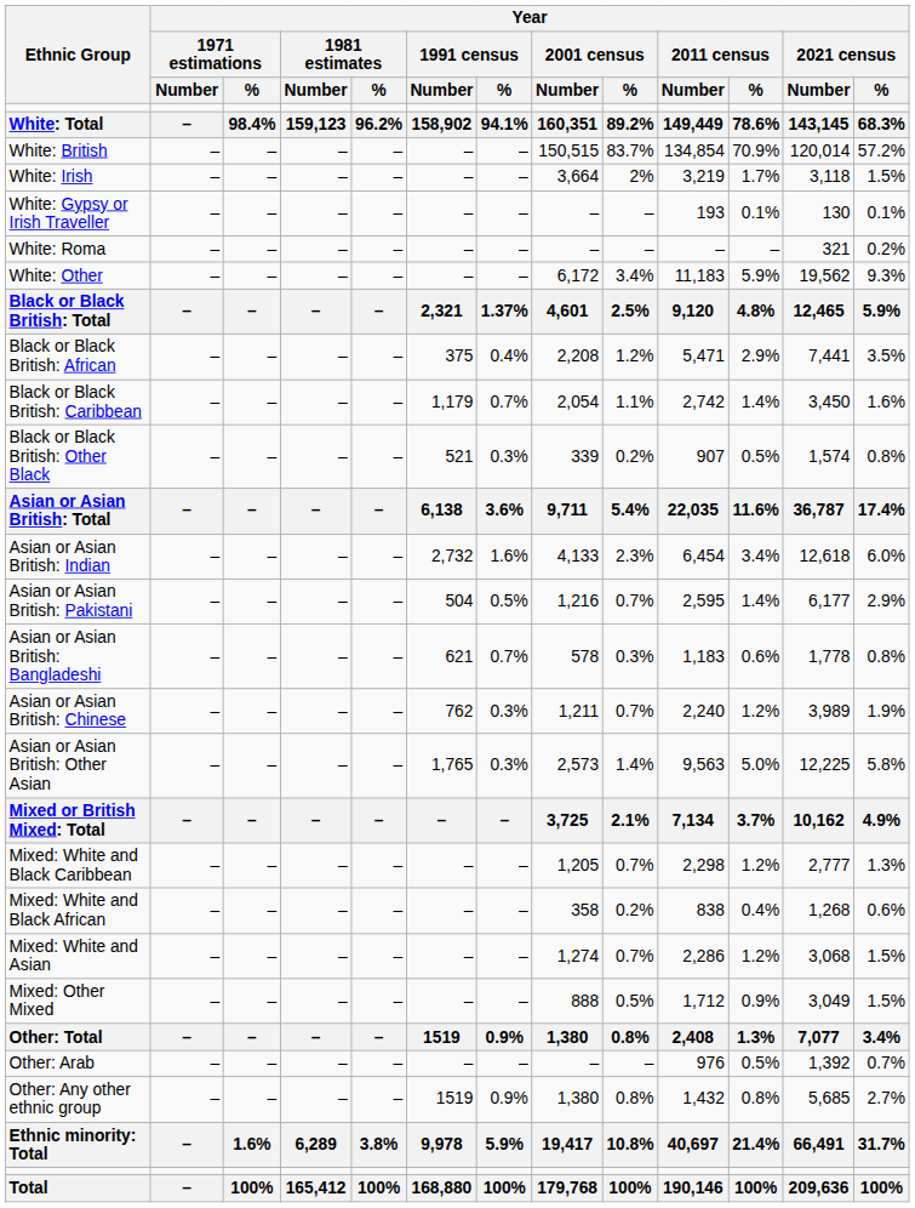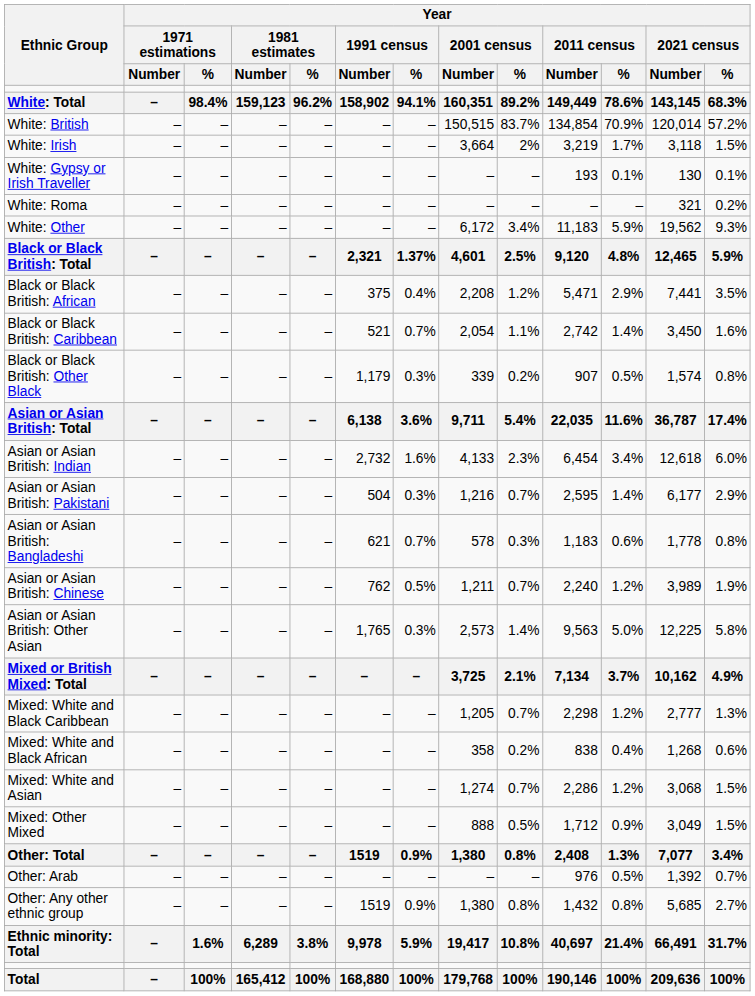Black or Black British: Caribbean | Year / 1991 census / Number: 1,179 -> 521
Black or Black British: Other Black | Year / 1991 census / Number: 521 -> 1,179
Asian or Asian British: Pakistani | Year / 1991 census / %: 0.5% -> 0.3%
Asian or Asian British: Chinese | Year / 1991 census / %: 0.3% -> 0.5%
